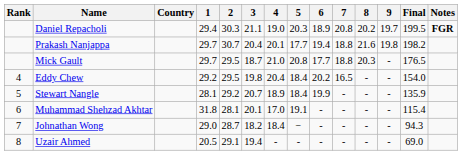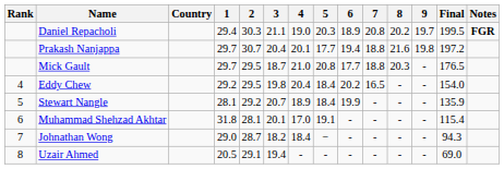Prakash Nanjappa | Final: 198.2 -> 197.2
